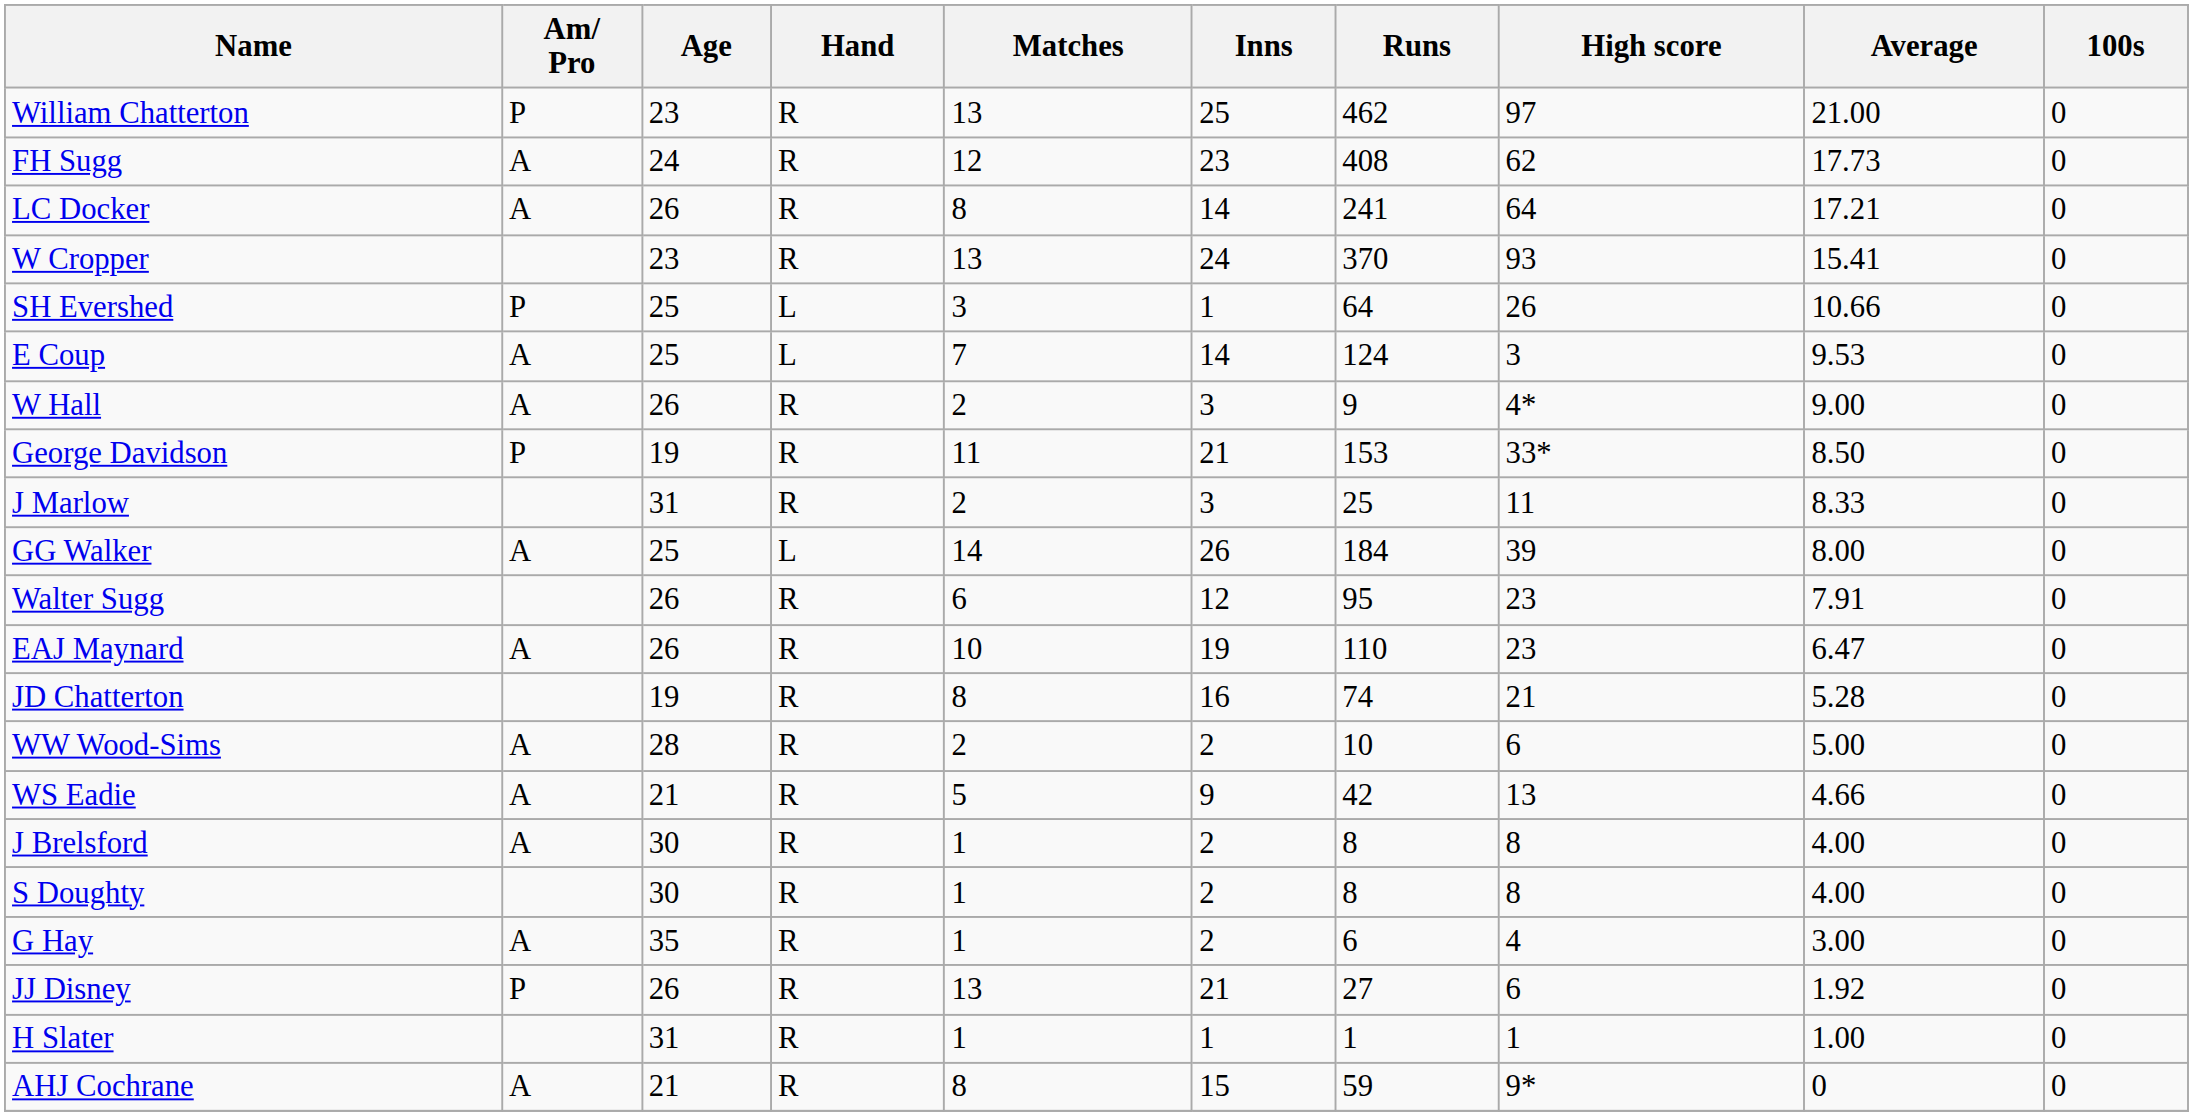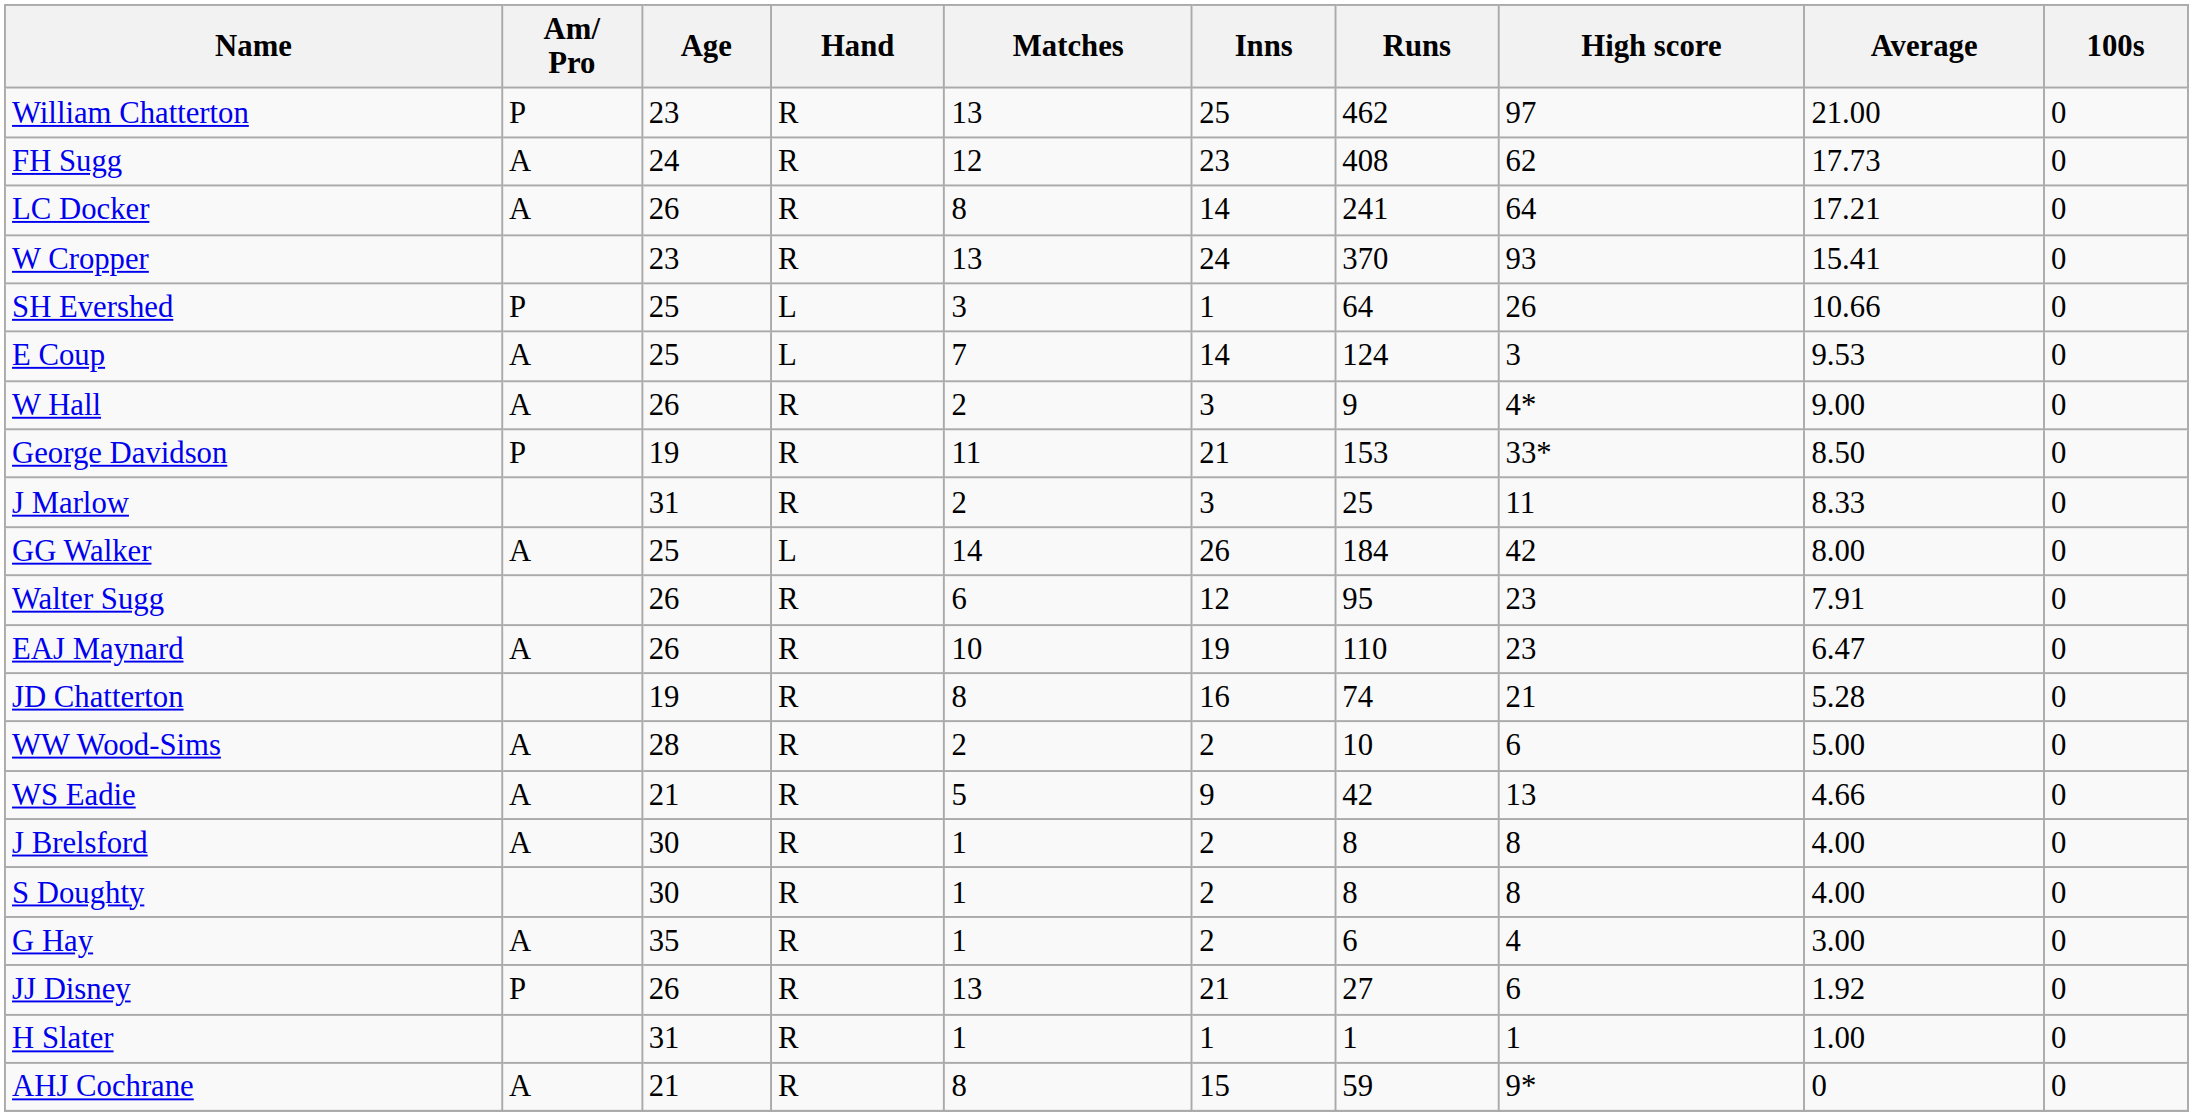GG Walker | High score: 39 -> 42
